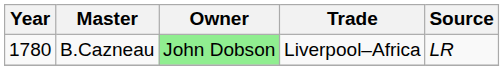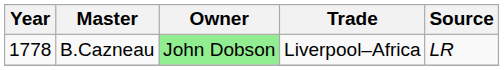B.Cazneau | Year: 1780 -> 1778
